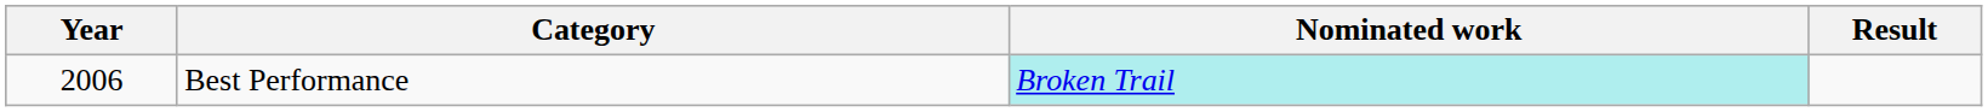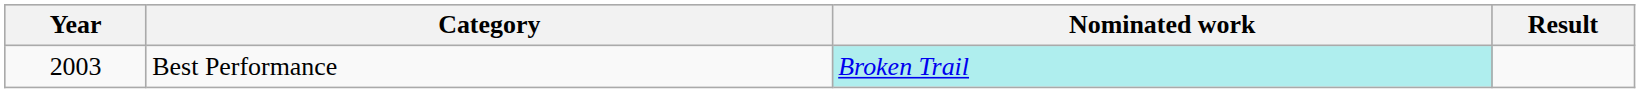Best Performance | Year: 2006 -> 2003
